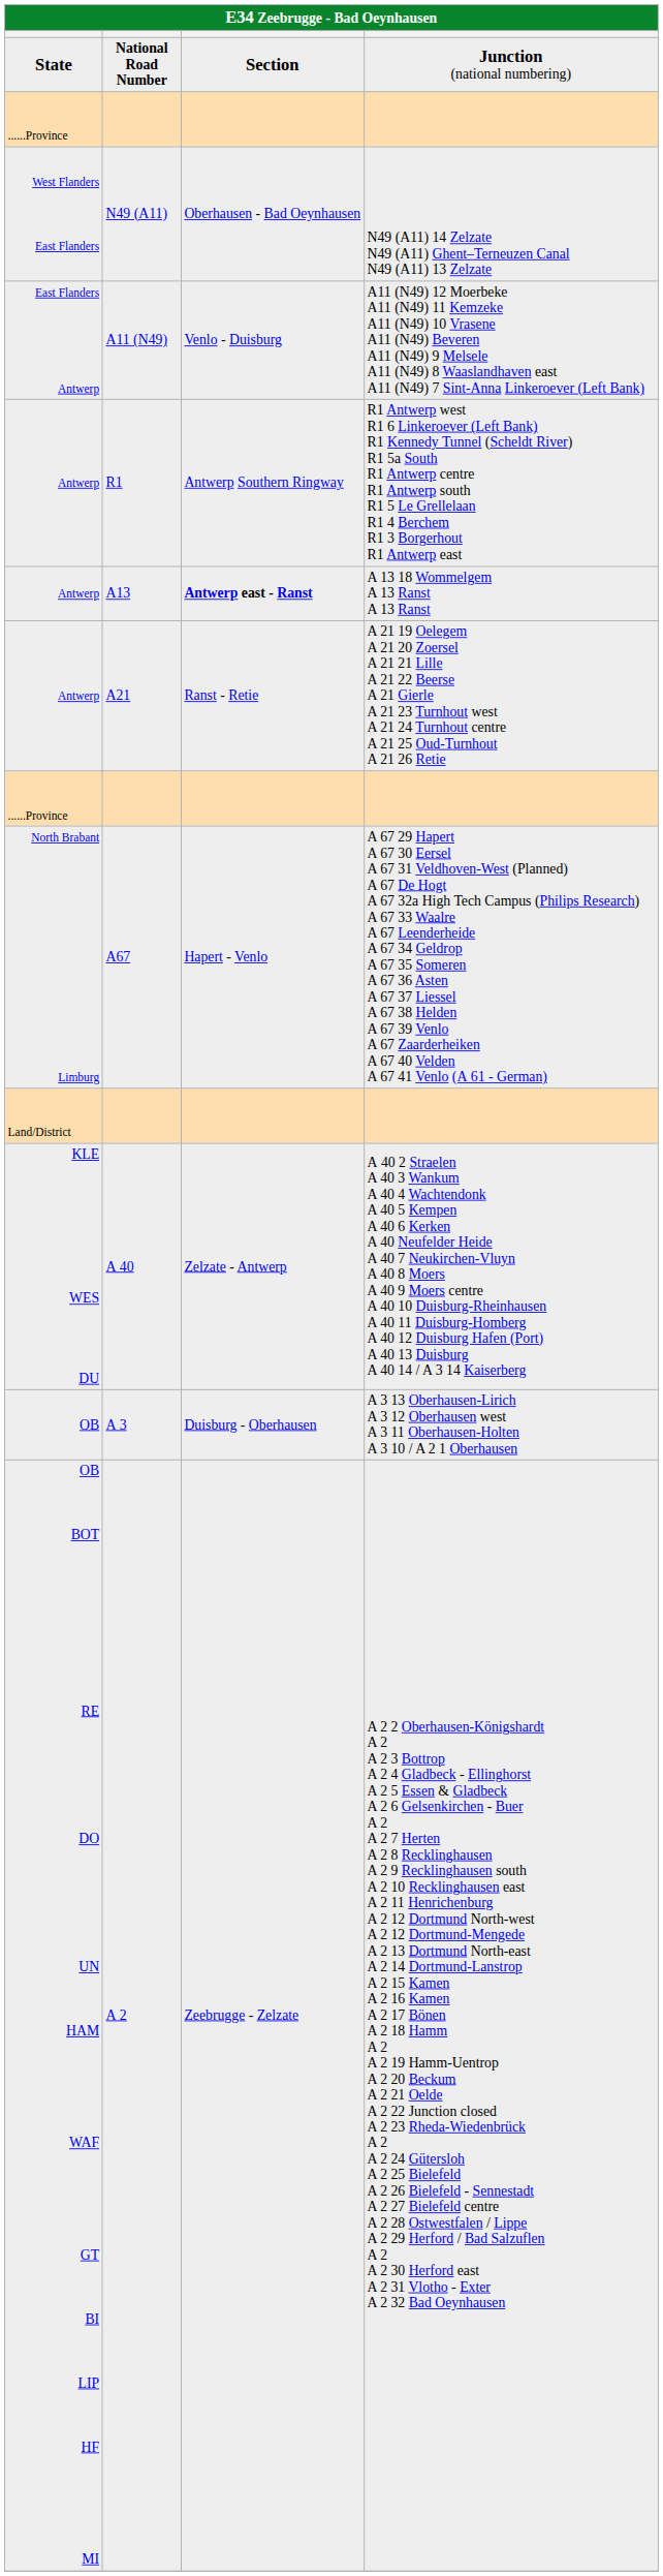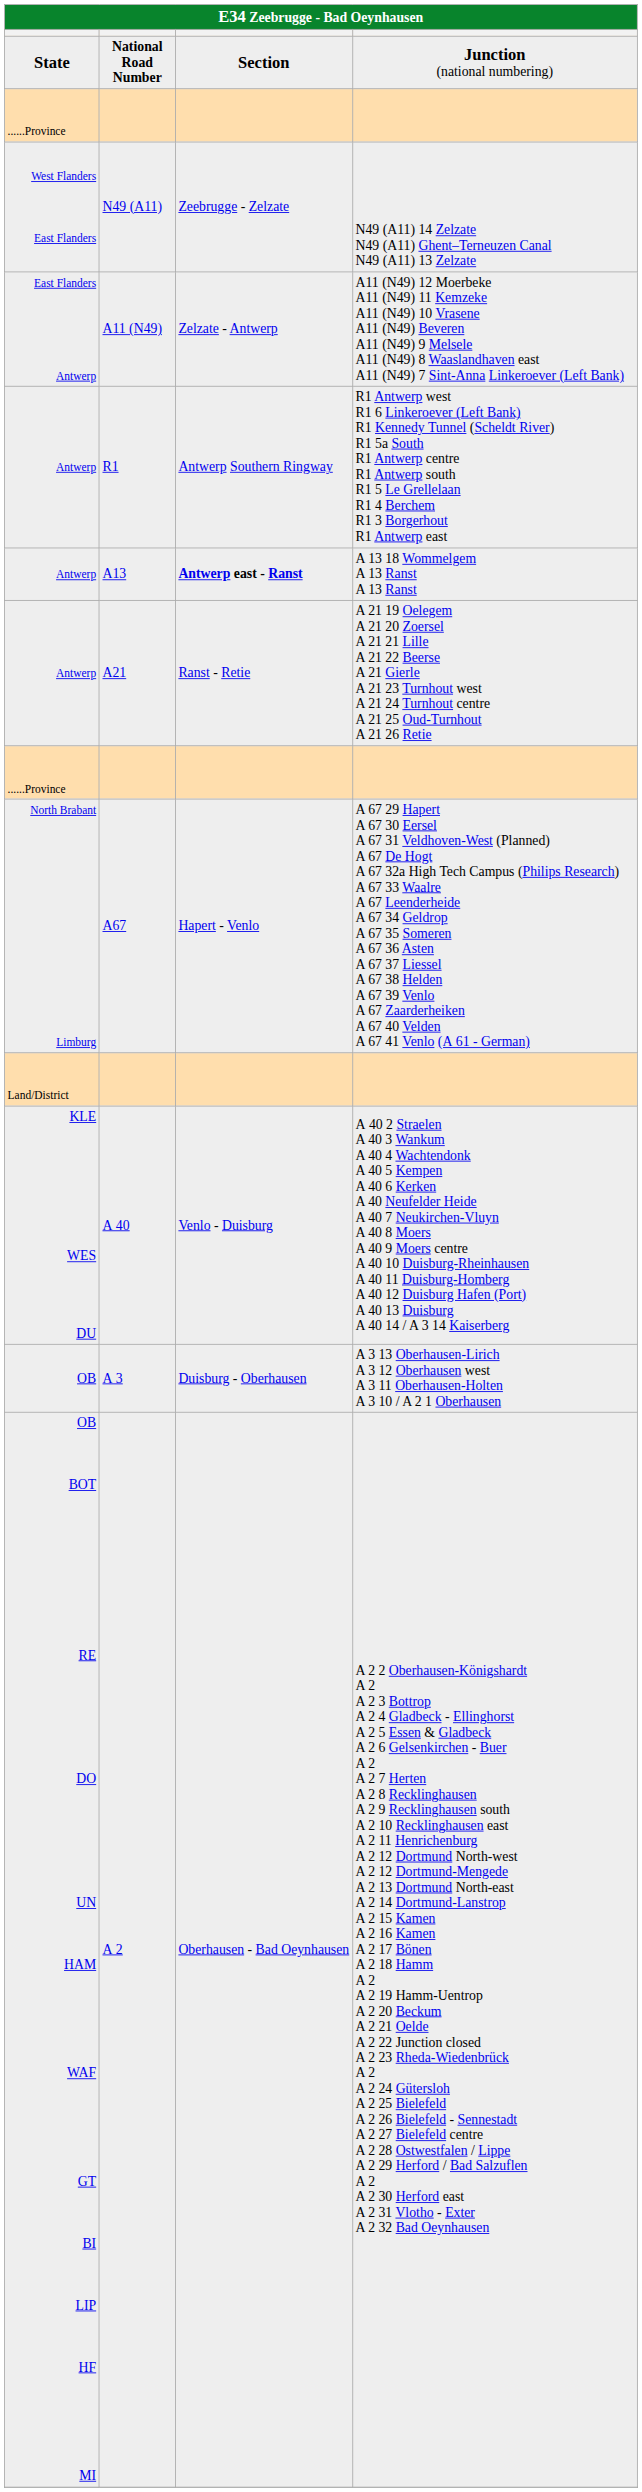N49 (A11) | column 3: Oberhausen - Bad Oeynhausen -> Zeebrugge - Zelzate
A11 (N49) | column 3: Venlo - Duisburg -> Zelzate - Antwerp
A 40 | column 3: Zelzate - Antwerp -> Venlo - Duisburg
A 2 | column 3: Zeebrugge - Zelzate -> Oberhausen - Bad Oeynhausen
